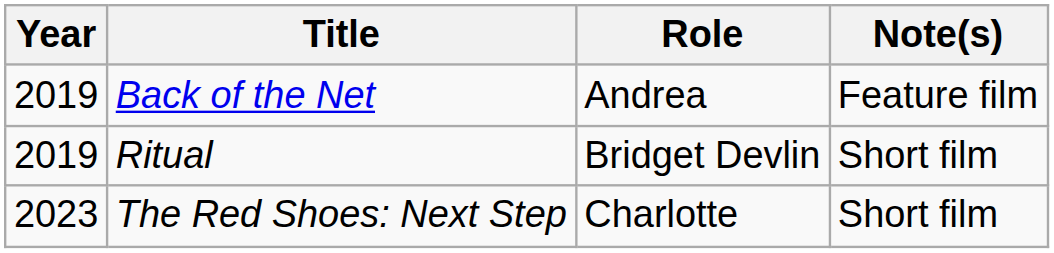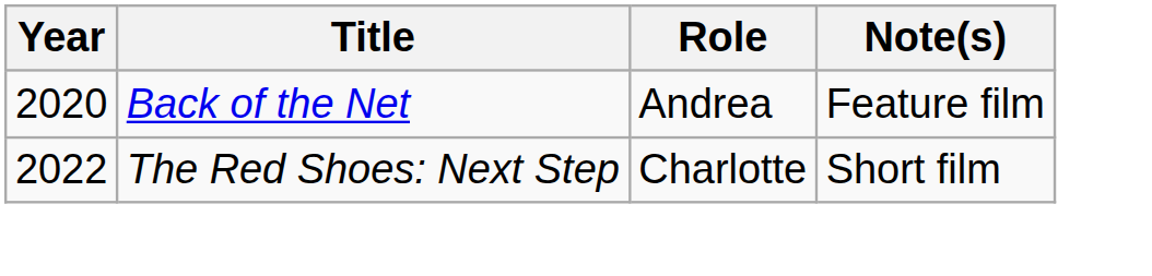Back of the Net | Year: 2019 -> 2020
- row: 2019 | Ritual | Bridget Devlin | Short film
The Red Shoes: Next Step | Year: 2023 -> 2022
